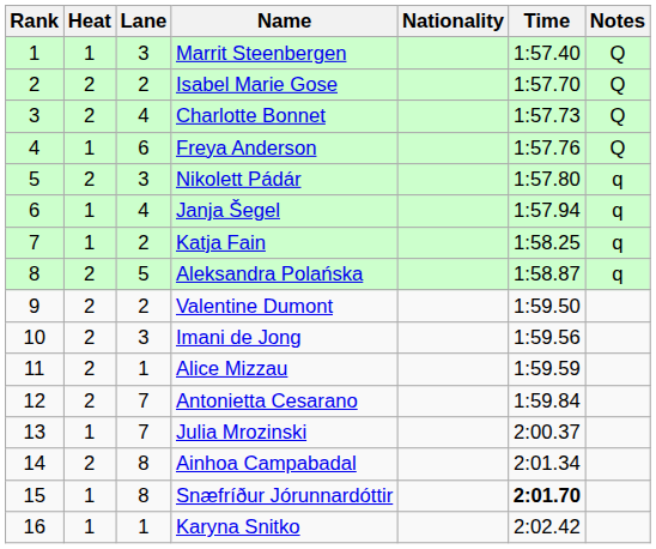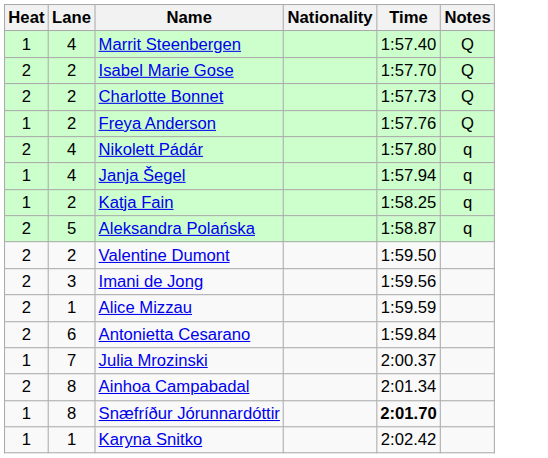- column: Rank | 1 | 2 | 3 | 4 | 5 | 6 | 7 | 8 | 9 | 10 | 11 | 12 | 13 | 14 | 15 | 16
Marrit Steenbergen | Lane: 3 -> 4
Charlotte Bonnet | Lane: 4 -> 2
Freya Anderson | Lane: 6 -> 2
Nikolett Pádár | Lane: 3 -> 4
Antonietta Cesarano | Lane: 7 -> 6
